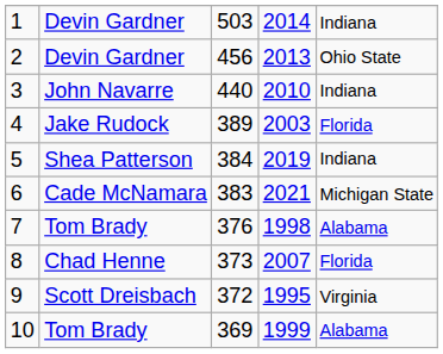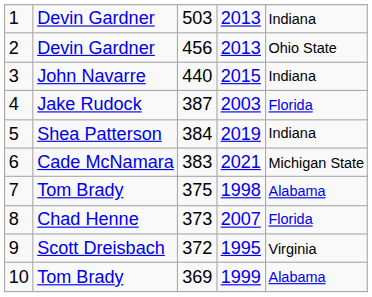1 | column 4: 2014 -> 2013
3 | column 4: 2010 -> 2015
4 | column 3: 389 -> 387
7 | column 3: 376 -> 375
